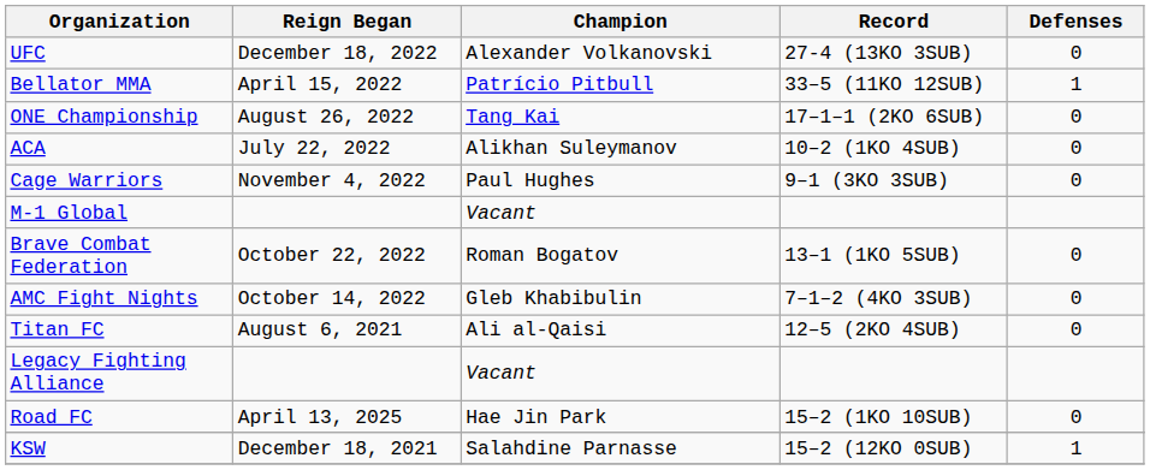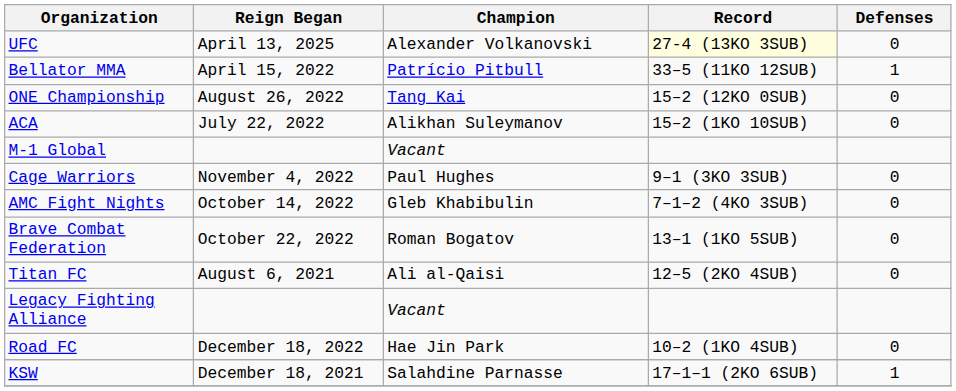UFC | Reign Began: December 18, 2022 -> April 13, 2025
UFC | Record: no background -> lightyellow background
ONE Championship | Record: 17–1–1 (2KO 6SUB) -> 15–2 (12KO 0SUB)
ACA | Record: 10–2 (1KO 4SUB) -> 15–2 (1KO 10SUB)
rows swapped: Cage Warriors <-> M-1 Global
rows swapped: AMC Fight Nights <-> Brave Combat Federation
Road FC | Reign Began: April 13, 2025 -> December 18, 2022
Road FC | Record: 15–2 (1KO 10SUB) -> 10–2 (1KO 4SUB)
KSW | Record: 15–2 (12KO 0SUB) -> 17–1–1 (2KO 6SUB)
